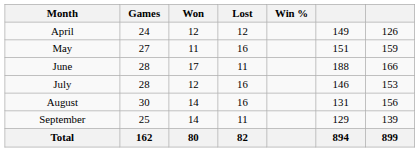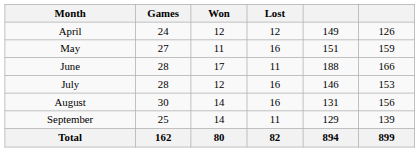- column: Win %
